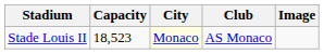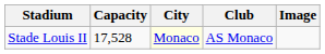Stade Louis II | Capacity: 18,523 -> 17,528
